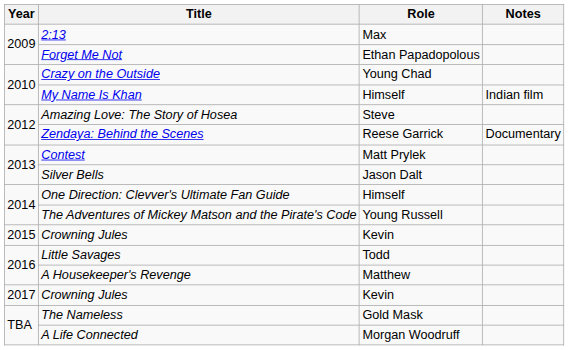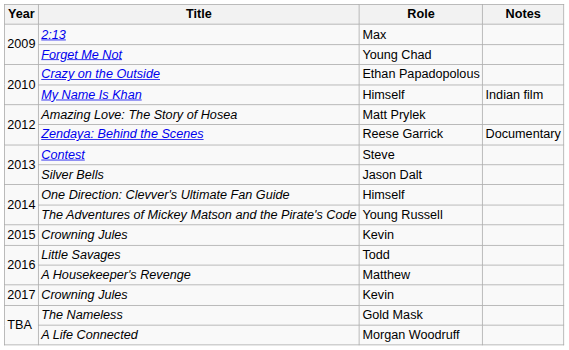Forget Me Not | Role: Ethan Papadopolous -> Young Chad
Crazy on the Outside | Role: Young Chad -> Ethan Papadopolous
Amazing Love: The Story of Hosea | Role: Steve -> Matt Prylek
Contest | Role: Matt Prylek -> Steve
